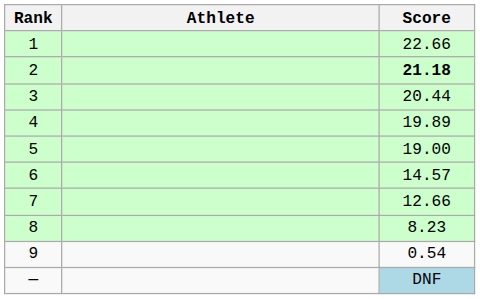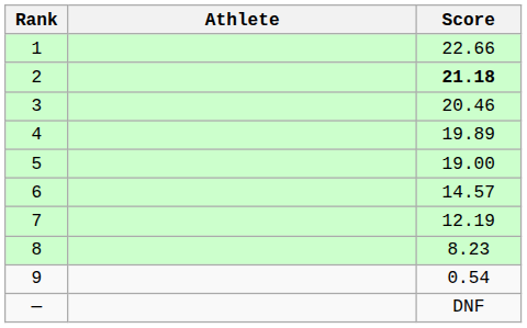3 | Score: 20.44 -> 20.46
7 | Score: 12.66 -> 12.19
— | Score: lightblue background -> no background
